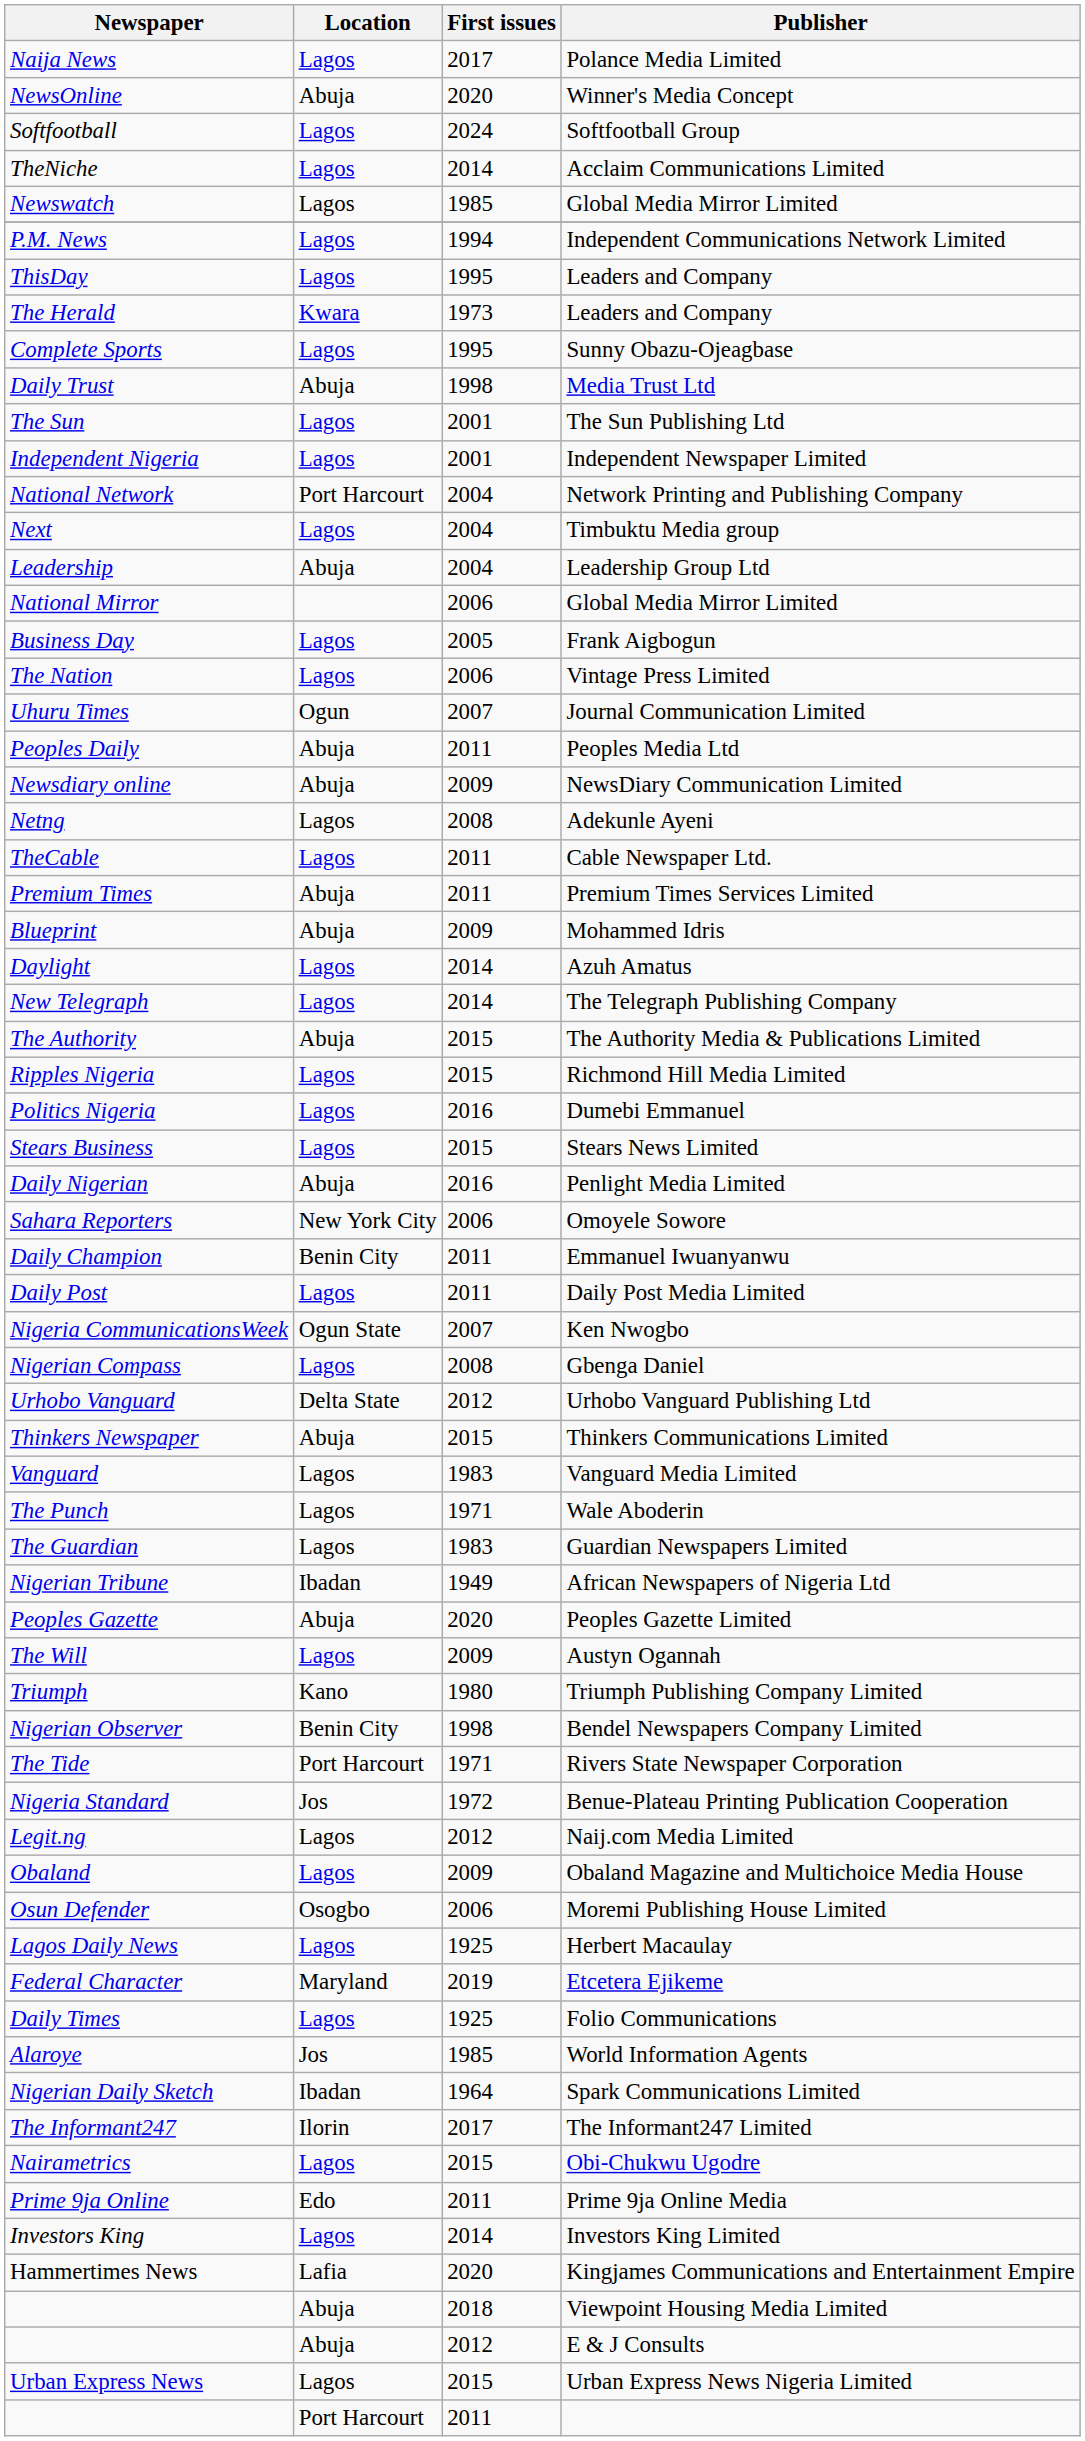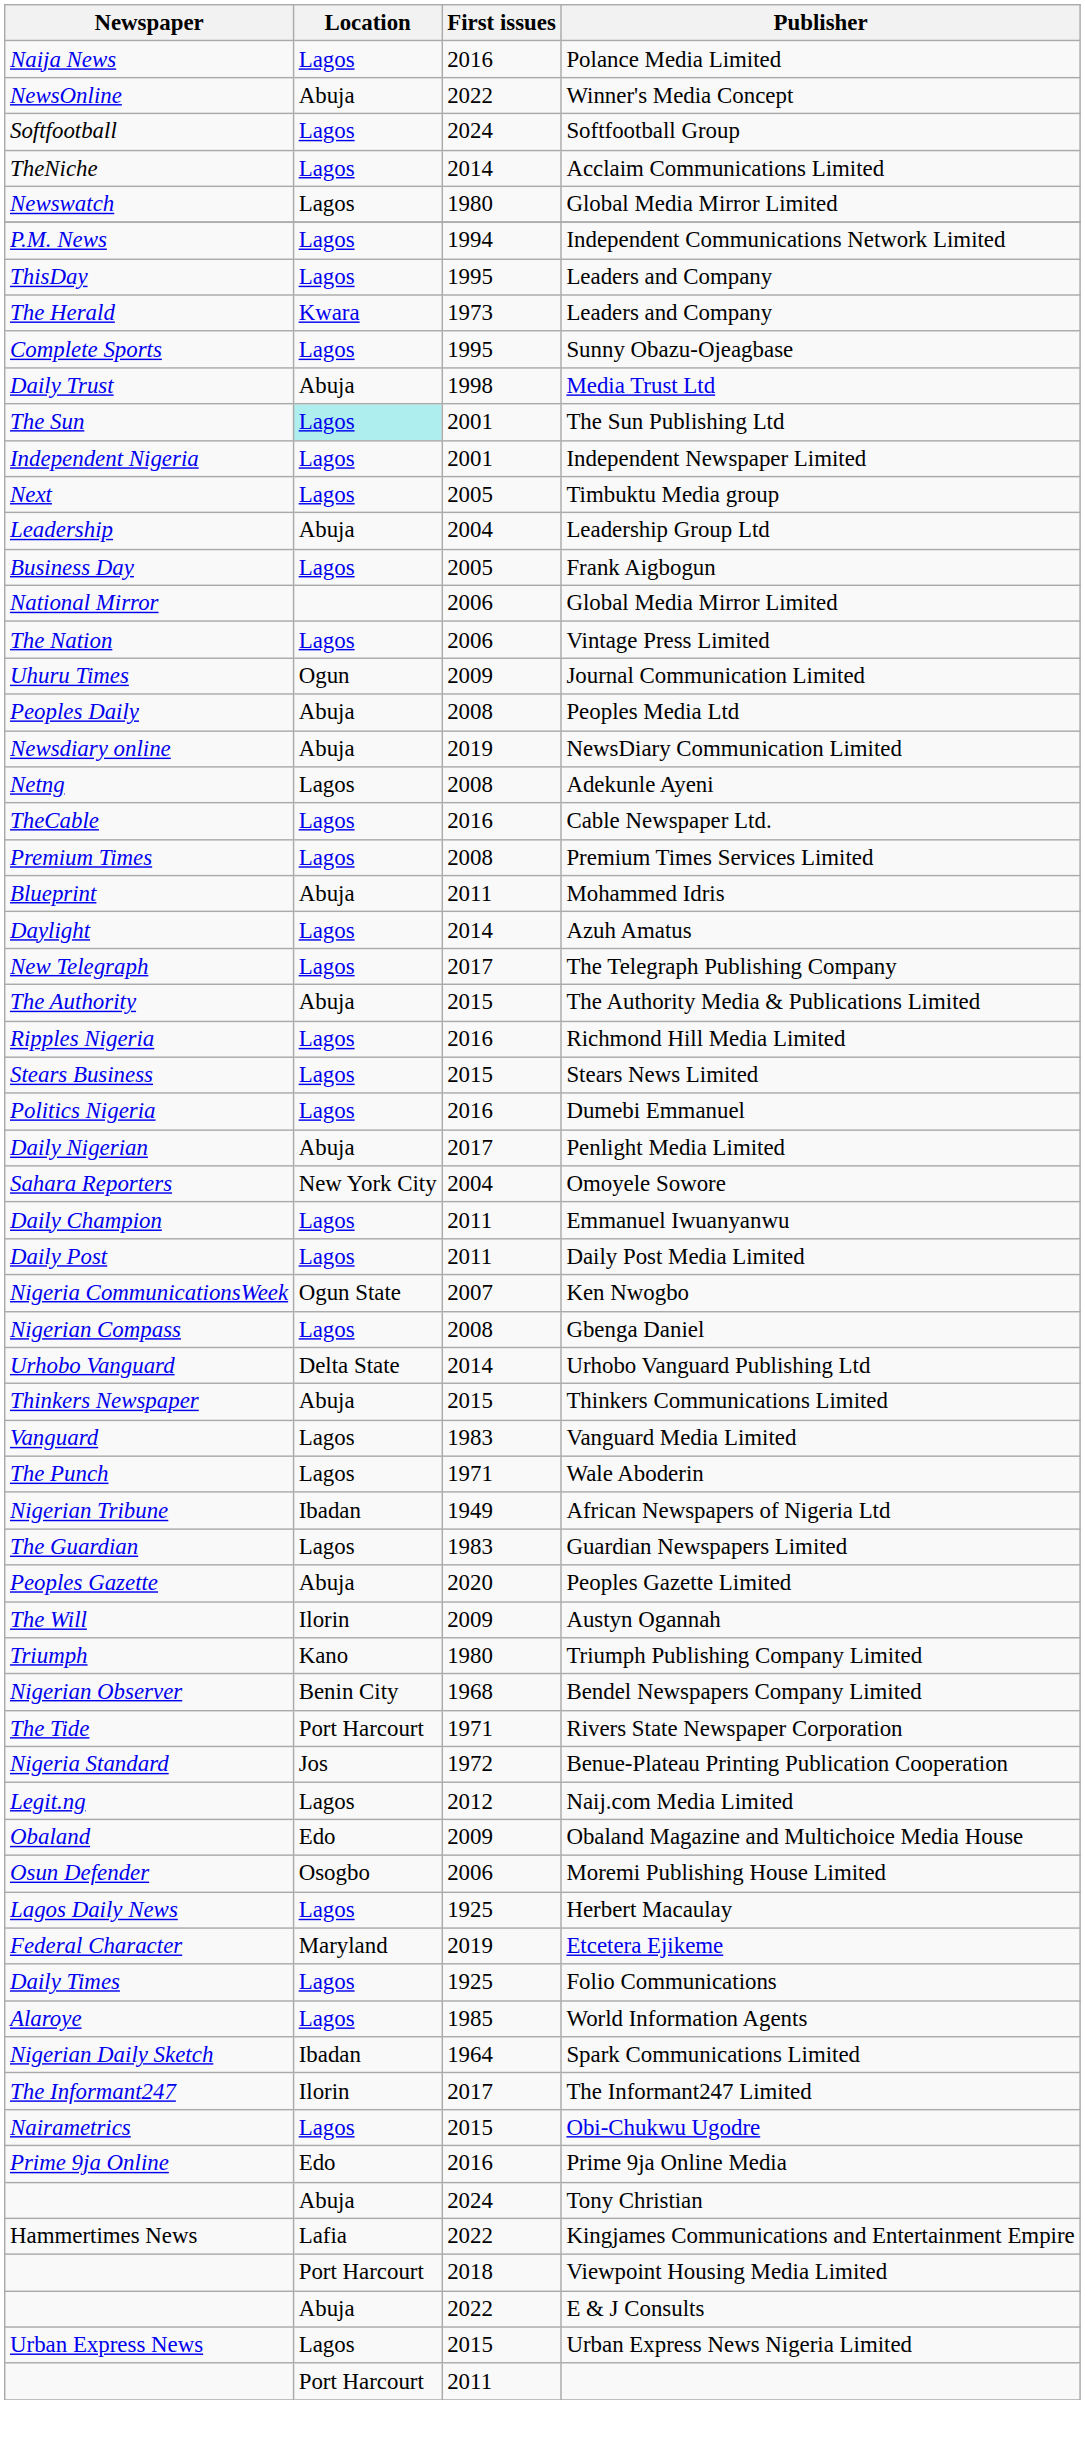Polance Media Limited | First issues: 2017 -> 2016
Winner's Media Concept | First issues: 2020 -> 2022
Newswatch / Global Media Mirror Limited | First issues: 1985 -> 1980
The Sun Publishing Ltd | Location: no background -> paleturquoise background
- row: National Network | Port Harcourt | 2004 | Network Printing and Publishing Company
Timbuktu Media group | First issues: 2004 -> 2005
rows swapped: Frank Aigbogun <-> National Mirror / Global Media Mirror Limited
Journal Communication Limited | First issues: 2007 -> 2009
Peoples Media Ltd | First issues: 2011 -> 2008
NewsDiary Communication Limited | First issues: 2009 -> 2019
Cable Newspaper Ltd. | First issues: 2011 -> 2016
Premium Times Services Limited | Location: Abuja -> Lagos
Premium Times Services Limited | First issues: 2011 -> 2008
Mohammed Idris | First issues: 2009 -> 2011
The Telegraph Publishing Company | First issues: 2014 -> 2017
Richmond Hill Media Limited | First issues: 2015 -> 2016
rows swapped: Stears News Limited <-> Dumebi Emmanuel
Penlight Media Limited | First issues: 2016 -> 2017
Omoyele Sowore | First issues: 2006 -> 2004
Emmanuel Iwuanyanwu | Location: Benin City -> Lagos
Urhobo Vanguard Publishing Ltd | First issues: 2012 -> 2014
rows swapped: Guardian Newspapers Limited <-> African Newspapers of Nigeria Ltd
Austyn Ogannah | Location: Lagos -> Ilorin
Bendel Newspapers Company Limited | First issues: 1998 -> 1968
Obaland Magazine and Multichoice Media House | Location: Lagos -> Edo
World Information Agents | Location: Jos -> Lagos
Prime 9ja Online Media | First issues: 2011 -> 2016
- row: Investors King | Lagos | 2014 | Investors King Limited
+ row: Abuja | 2024 | Tony Christian
Kingjames Communications and Entertainment Empire | First issues: 2020 -> 2022
Viewpoint Housing Media Limited | Location: Abuja -> Port Harcourt
E & J Consults | First issues: 2012 -> 2022
